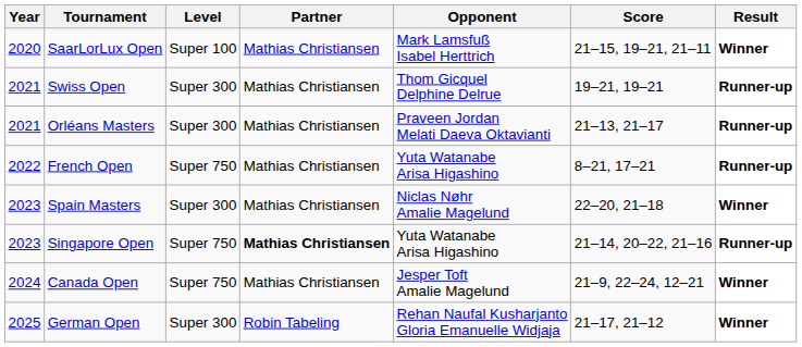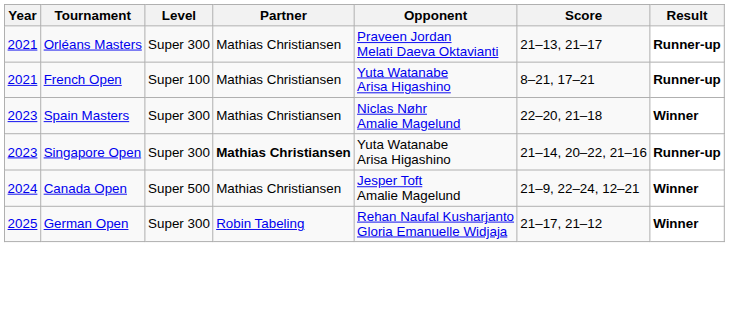- row: 2020 | SaarLorLux Open | Super 100 | Mathias Christiansen | Mark Lamsfuß Isabel Herttrich | 21–15, 19–21, 21–11 | Winner
- row: 2021 | Swiss Open | Super 300 | Mathias Christiansen | Thom Gicquel Delphine Delrue | 19–21, 19–21 | Runner-up
French Open | Year: 2022 -> 2021
French Open | Level: Super 750 -> Super 100
Singapore Open | Level: Super 750 -> Super 300
Canada Open | Level: Super 750 -> Super 500
